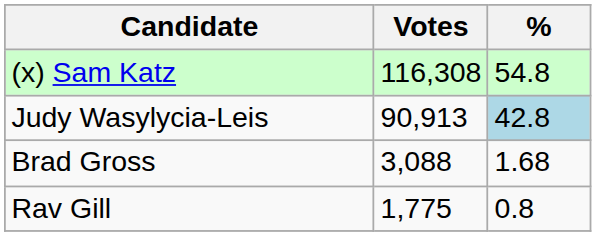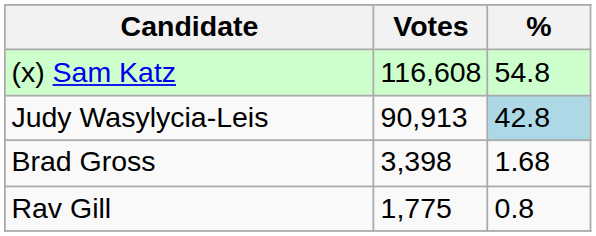(x) Sam Katz | Votes: 116,308 -> 116,608
Brad Gross | Votes: 3,088 -> 3,398
